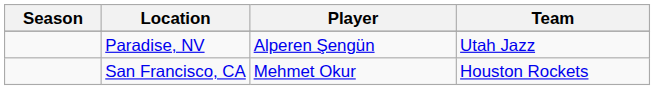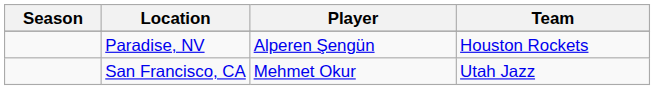Paradise, NV | Team: Utah Jazz -> Houston Rockets
San Francisco, CA | Team: Houston Rockets -> Utah Jazz
